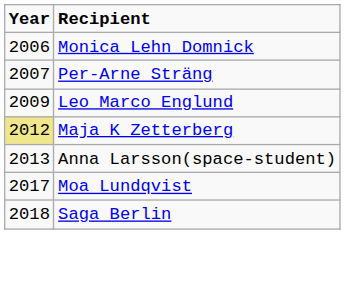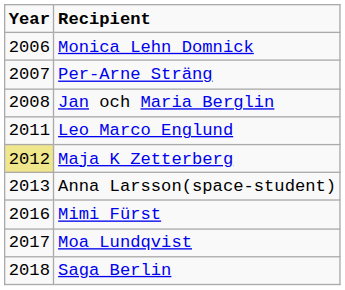+ row: 2008 | Jan och Maria Berglin
Leo Marco Englund | Year: 2009 -> 2011
+ row: 2016 | Mimi Fürst
